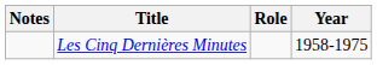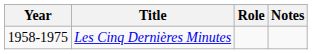columns swapped: Year <-> Notes
